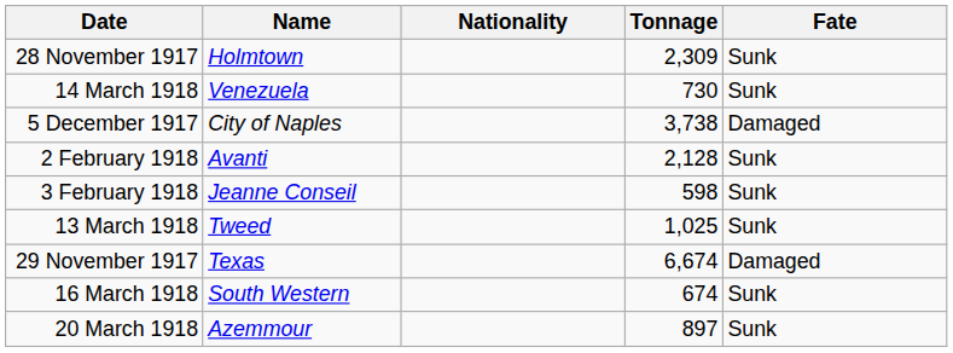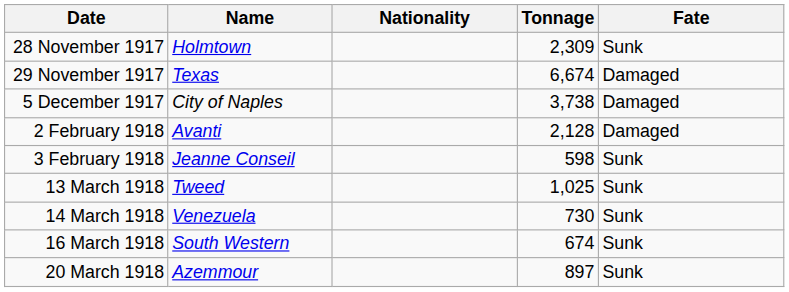rows swapped: 29 November 1917 <-> 14 March 1918
2 February 1918 | Fate: Sunk -> Damaged
